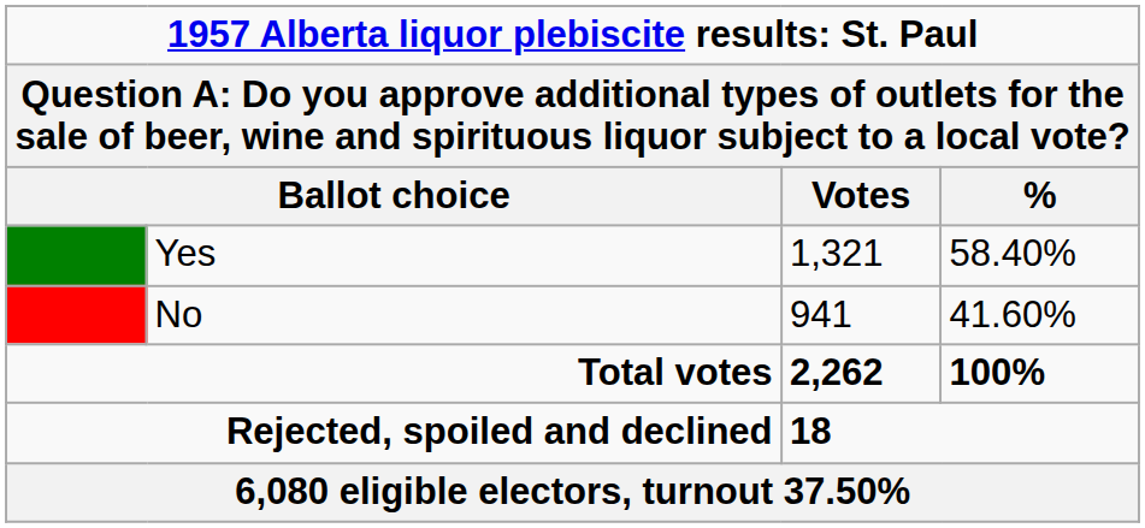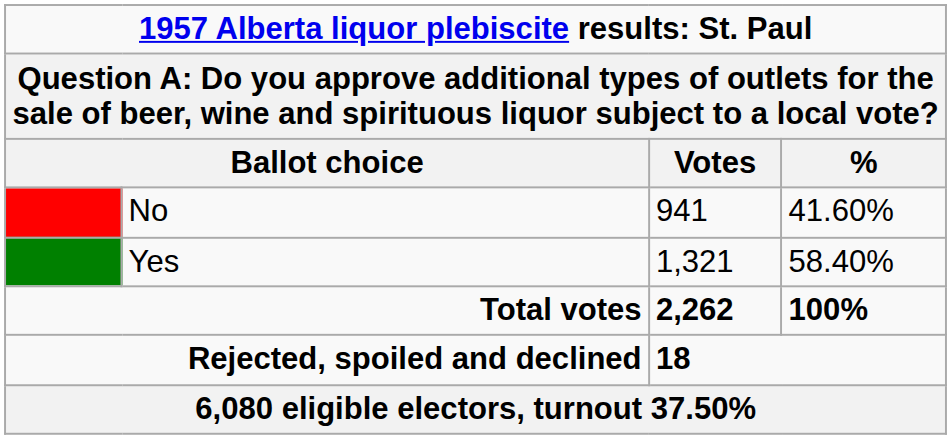rows swapped: Yes <-> No
